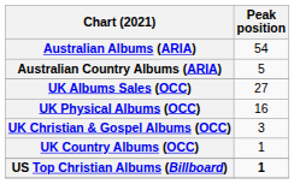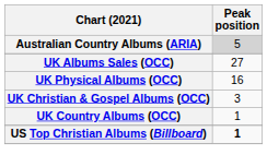- row: Australian Albums (ARIA) | 54
Australian Country Albums (ARIA) | Peak position: no background -> lightgrey background
